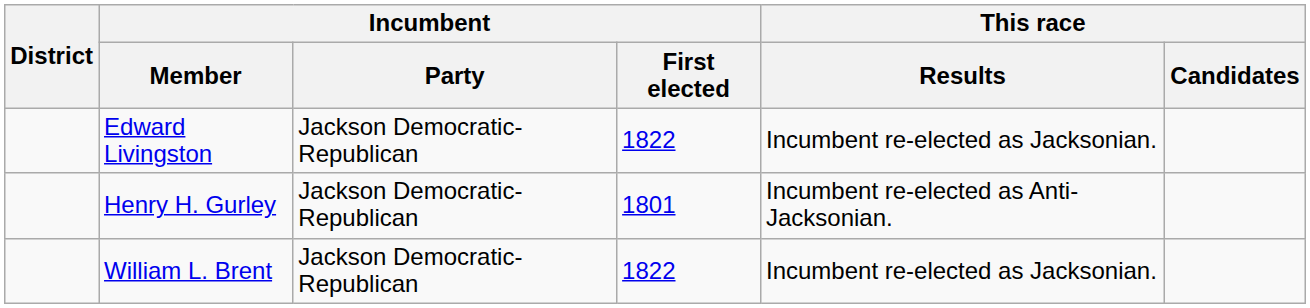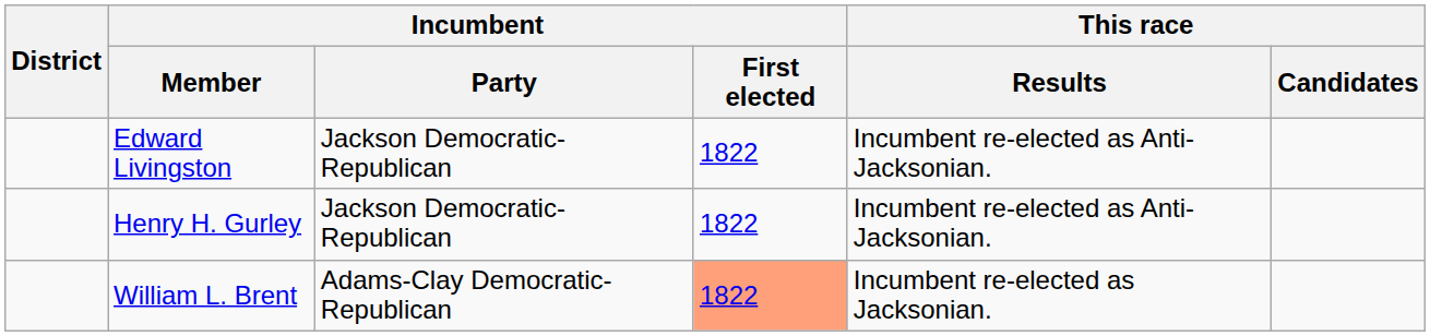Edward Livingston | This race / Results: Incumbent re-elected as Jacksonian. -> Incumbent re-elected as Anti-Jacksonian.
Henry H. Gurley | Incumbent / First elected: 1801 -> 1822
William L. Brent | Incumbent / Party: Jackson Democratic-Republican -> Adams-Clay Democratic-Republican
William L. Brent | Incumbent / First elected: no background -> lightsalmon background
